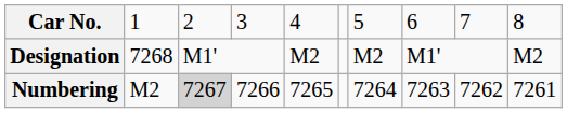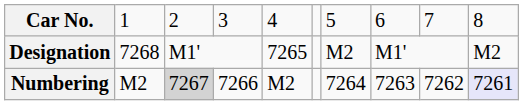Designation | column 5: M2 -> 7265
Numbering | column 5: 7265 -> M2
Numbering | column 10: no background -> lavender background
